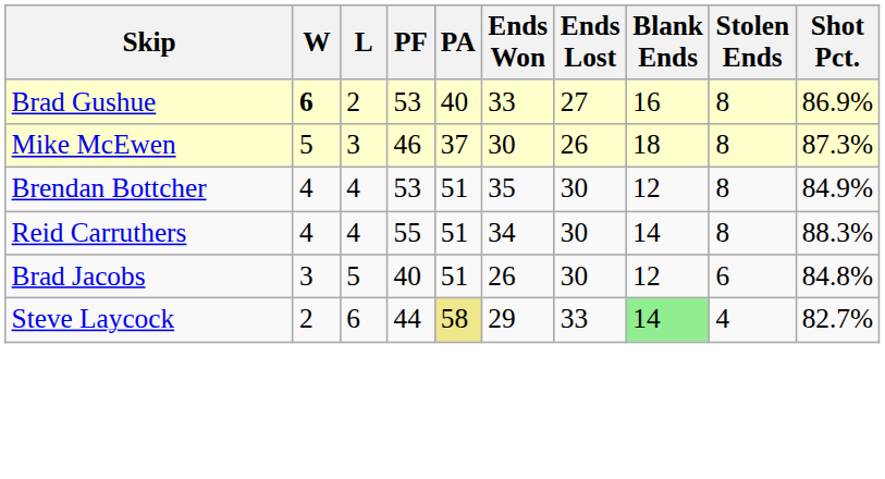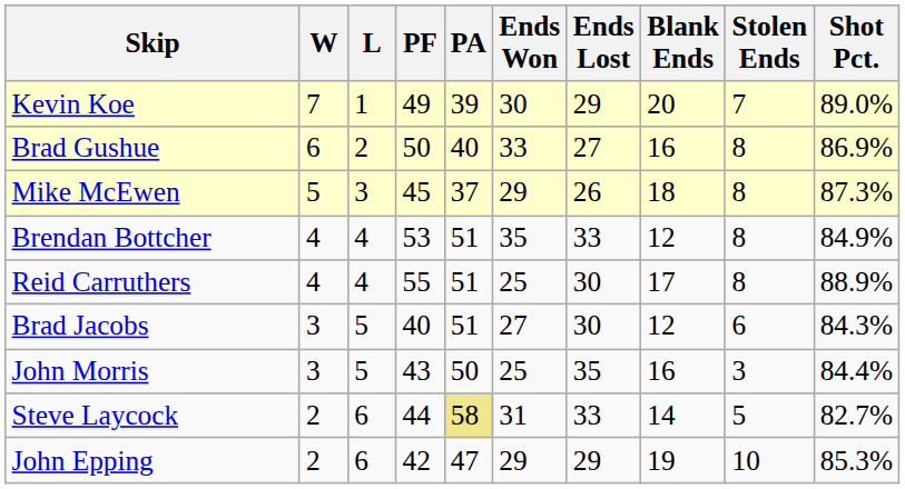+ row: Kevin Koe | 7 | 1 | 49 | 39 | 30 | 29 | 20 | 7 | 89.0%
Brad Gushue | W: bold -> normal
Brad Gushue | PF: 53 -> 50
Mike McEwen | PF: 46 -> 45
Mike McEwen | Ends Won: 30 -> 29
Brendan Bottcher | Ends Lost: 30 -> 33
Reid Carruthers | Ends Won: 34 -> 25
Reid Carruthers | Blank Ends: 14 -> 17
Reid Carruthers | Shot Pct.: 88.3% -> 88.9%
Brad Jacobs | Ends Won: 26 -> 27
Brad Jacobs | Shot Pct.: 84.8% -> 84.3%
+ row: John Morris | 3 | 5 | 43 | 50 | 25 | 35 | 16 | 3 | 84.4%
Steve Laycock | Ends Won: 29 -> 31
Steve Laycock | Blank Ends: lightgreen background -> no background
Steve Laycock | Stolen Ends: 4 -> 5
+ row: John Epping | 2 | 6 | 42 | 47 | 29 | 29 | 19 | 10 | 85.3%
